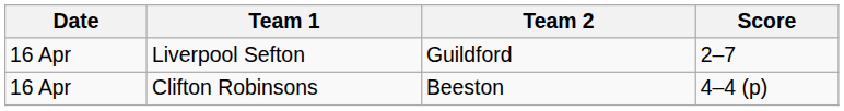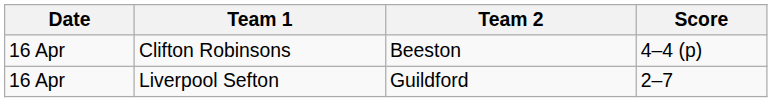rows swapped: Clifton Robinsons <-> Liverpool Sefton
